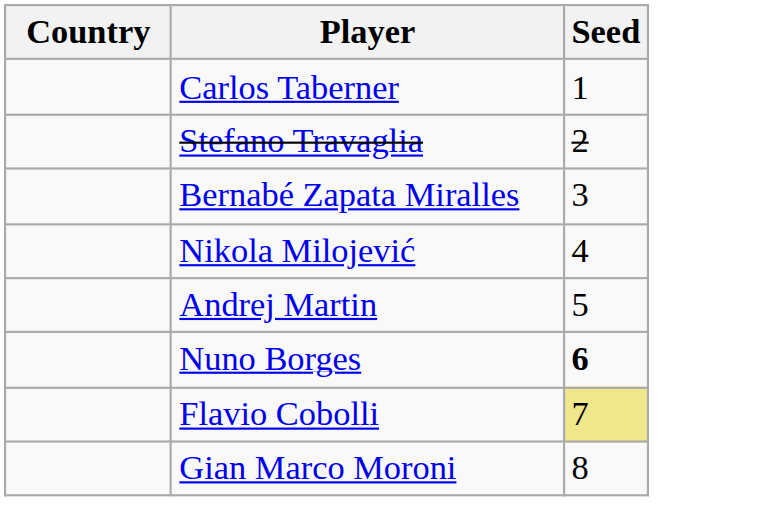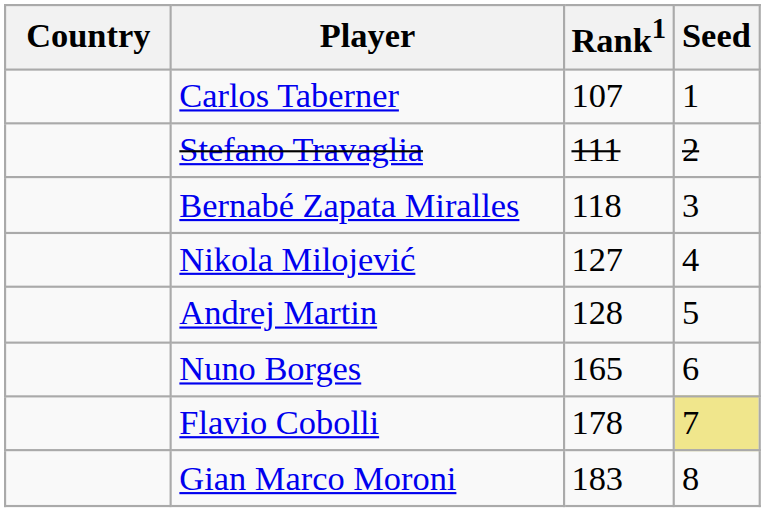+ column: Rank1 | 107 | 111 | 118 | 127 | 128 | 165 | 178 | 183
Nuno Borges | Seed: bold -> normal
